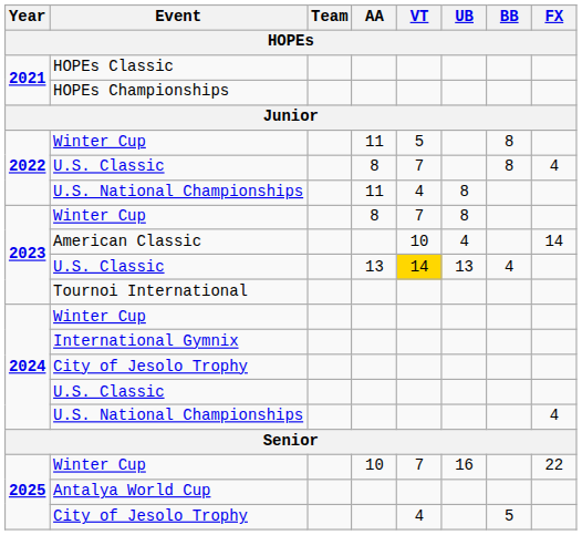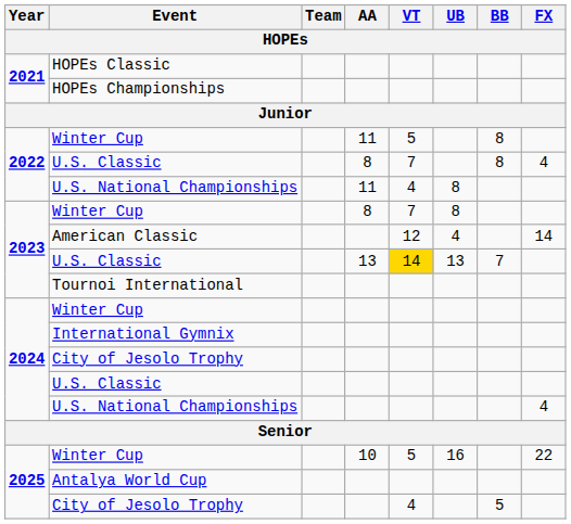American Classic | VT: 10 -> 12
2023 / U.S. Classic | BB: 4 -> 7
2025 / Winter Cup | VT: 7 -> 5
